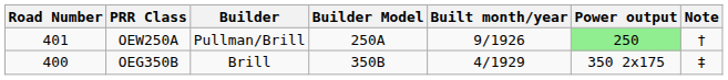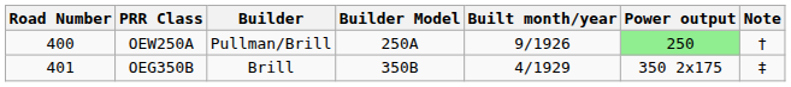OEW250A | Road Number: 401 -> 400
OEG350B | Road Number: 400 -> 401
